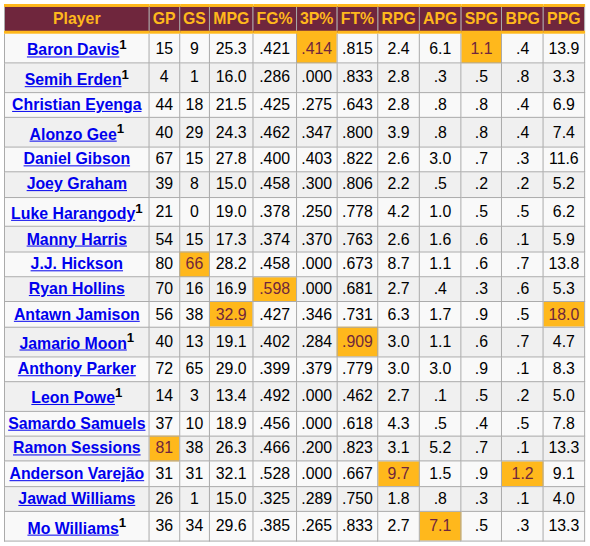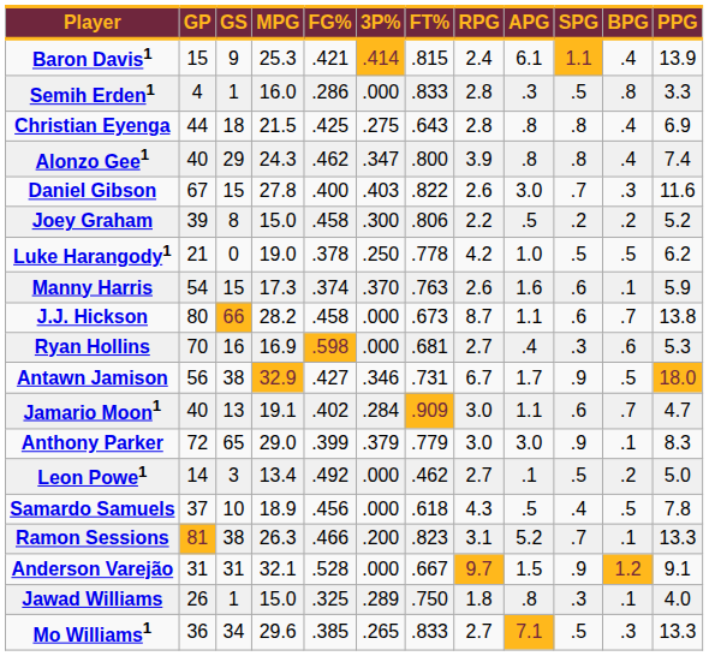Antawn Jamison | RPG: 6.3 -> 6.7
